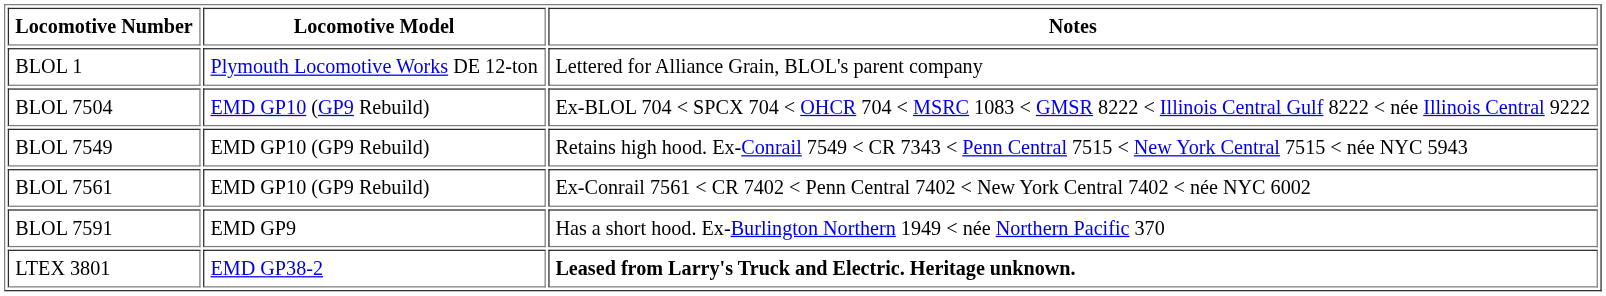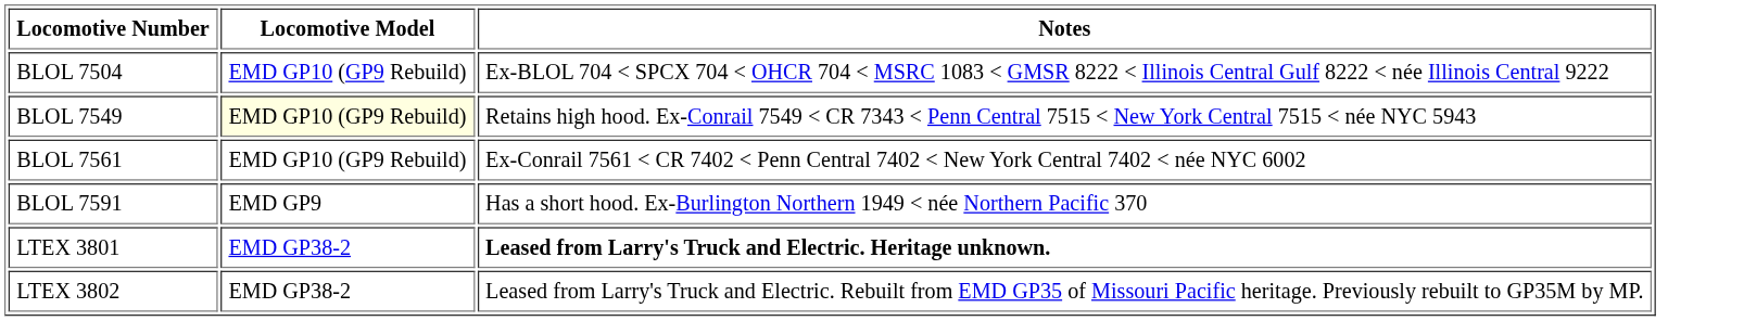- row: BLOL 1 | Plymouth Locomotive Works DE 12-ton | Lettered for Alliance Grain, BLOL's parent company
BLOL 7549 | Locomotive Model: no background -> lightyellow background
+ row: LTEX 3802 | EMD GP38-2 | Leased from Larry's Truck and Electric. Rebuilt from EMD GP35 of Missouri Pacific heritage. Previously rebuilt to GP35M by MP.
